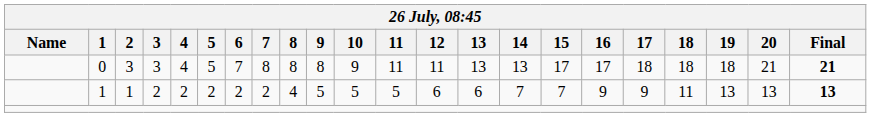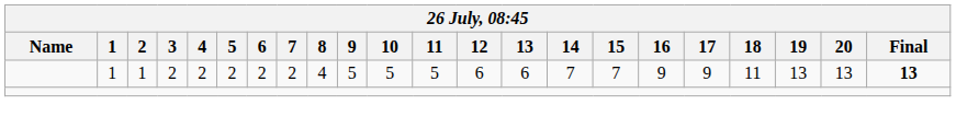- row: 0 | 3 | 3 | 4 | 5 | 7 | 8 | 8 | 8 | 9 | 11 | 11 | 13 | 13 | 17 | 17 | 18 | 18 | 18 | 21 | 21
